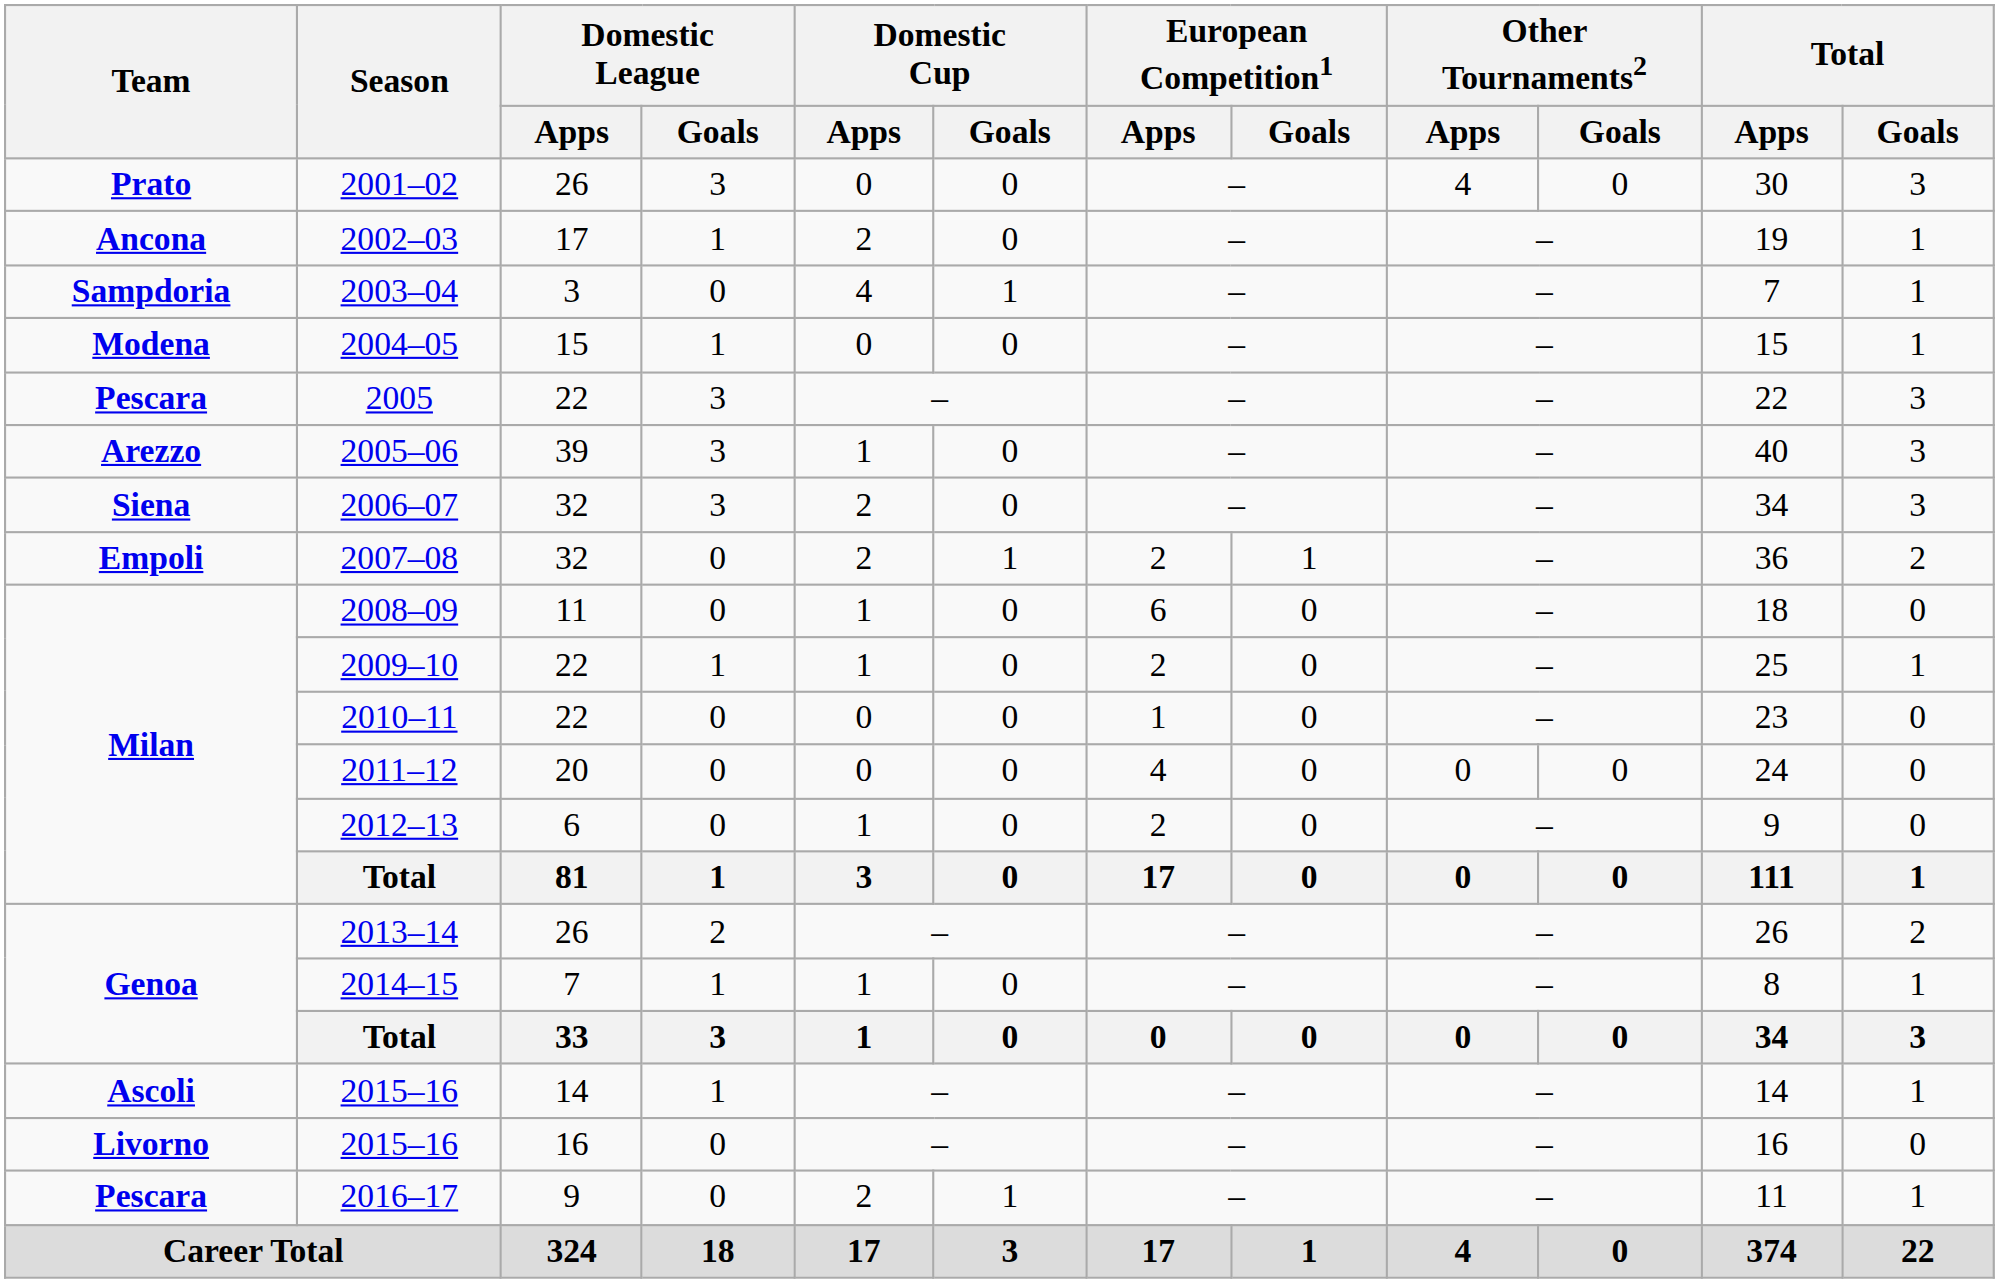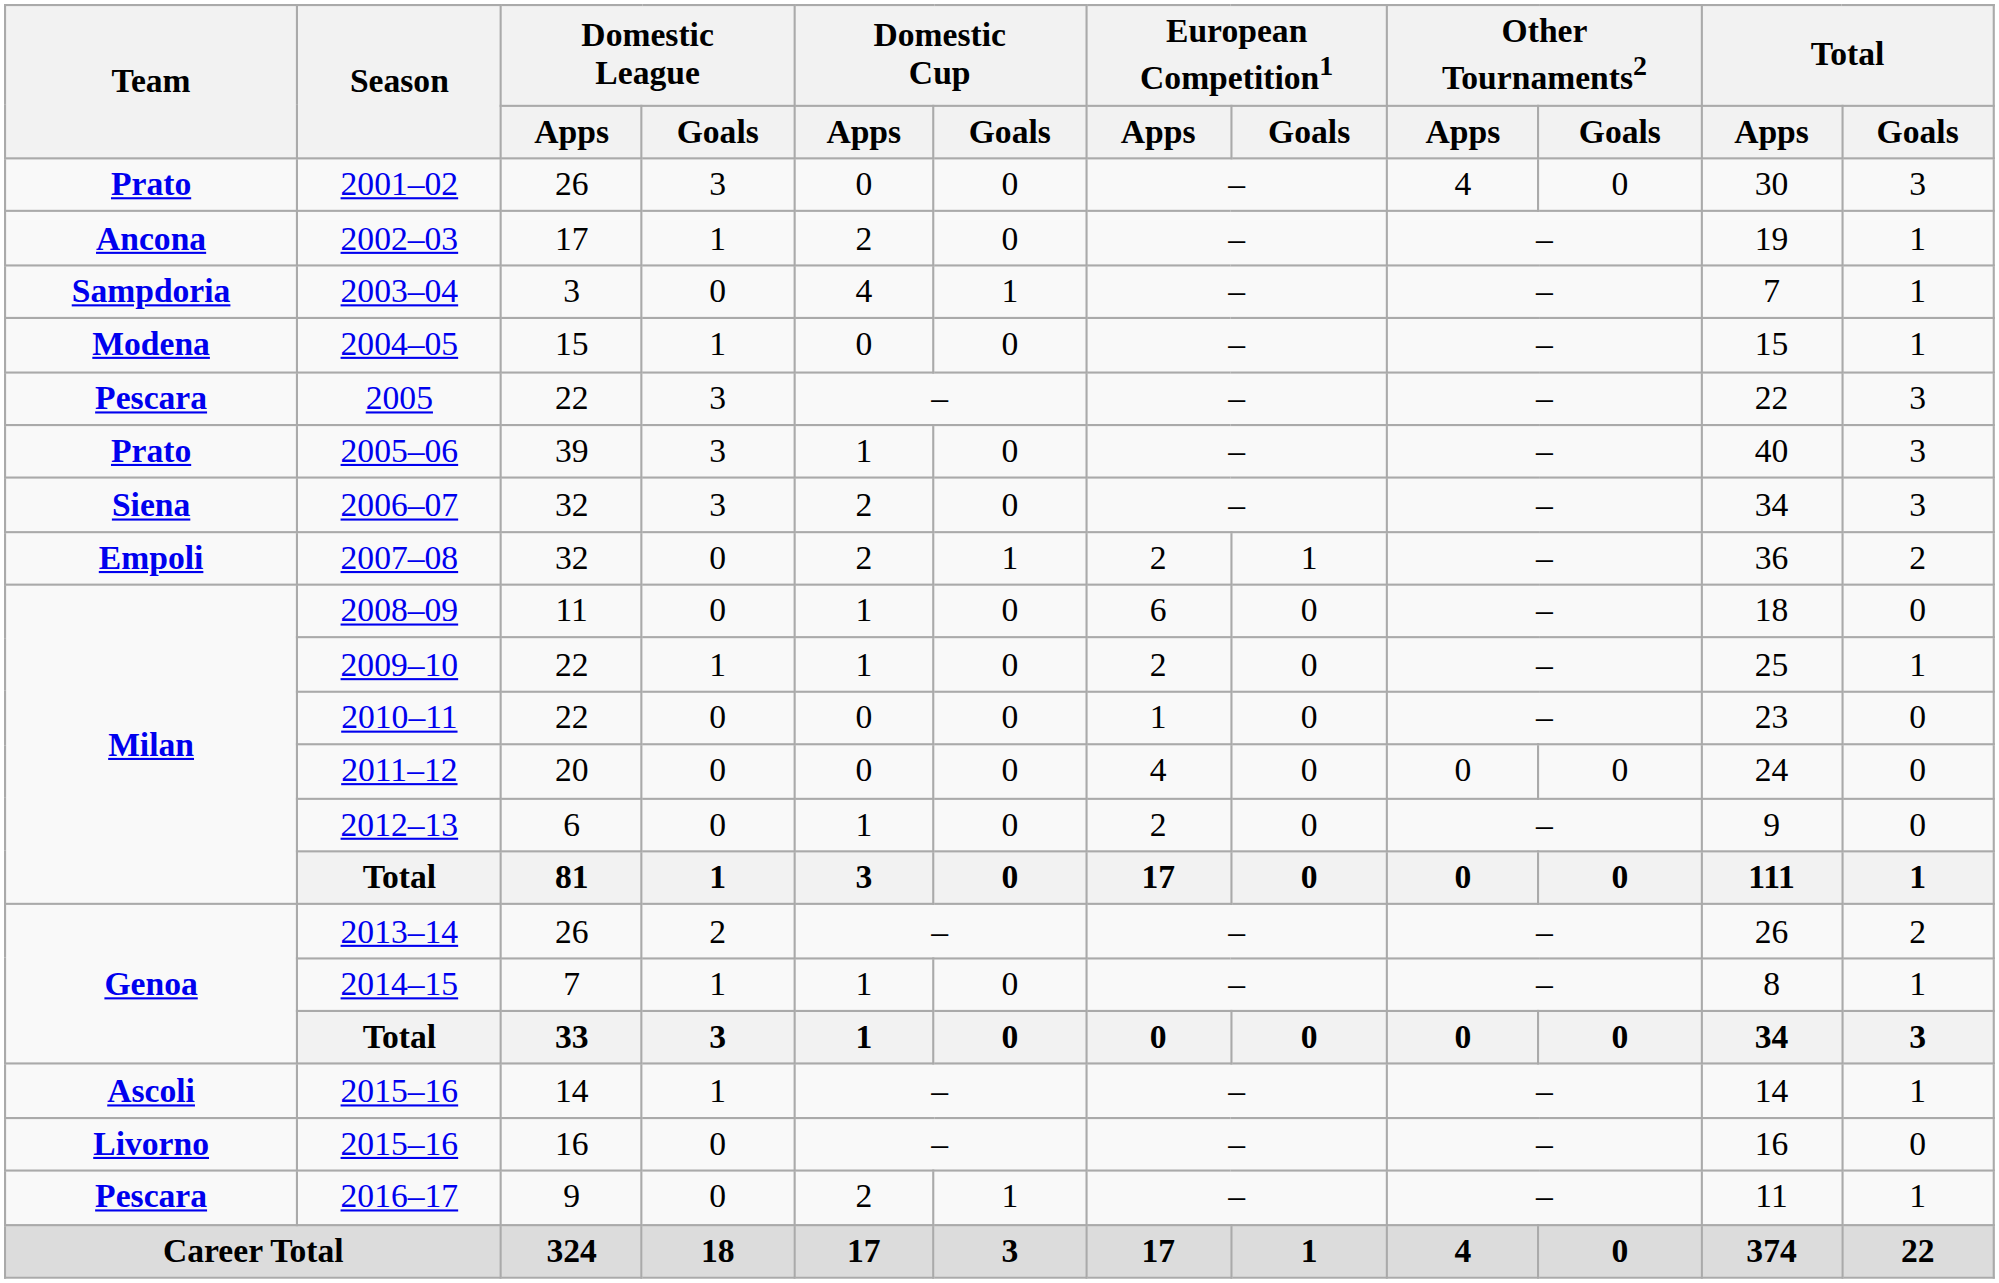2005–06 | Team: Arezzo -> Prato
